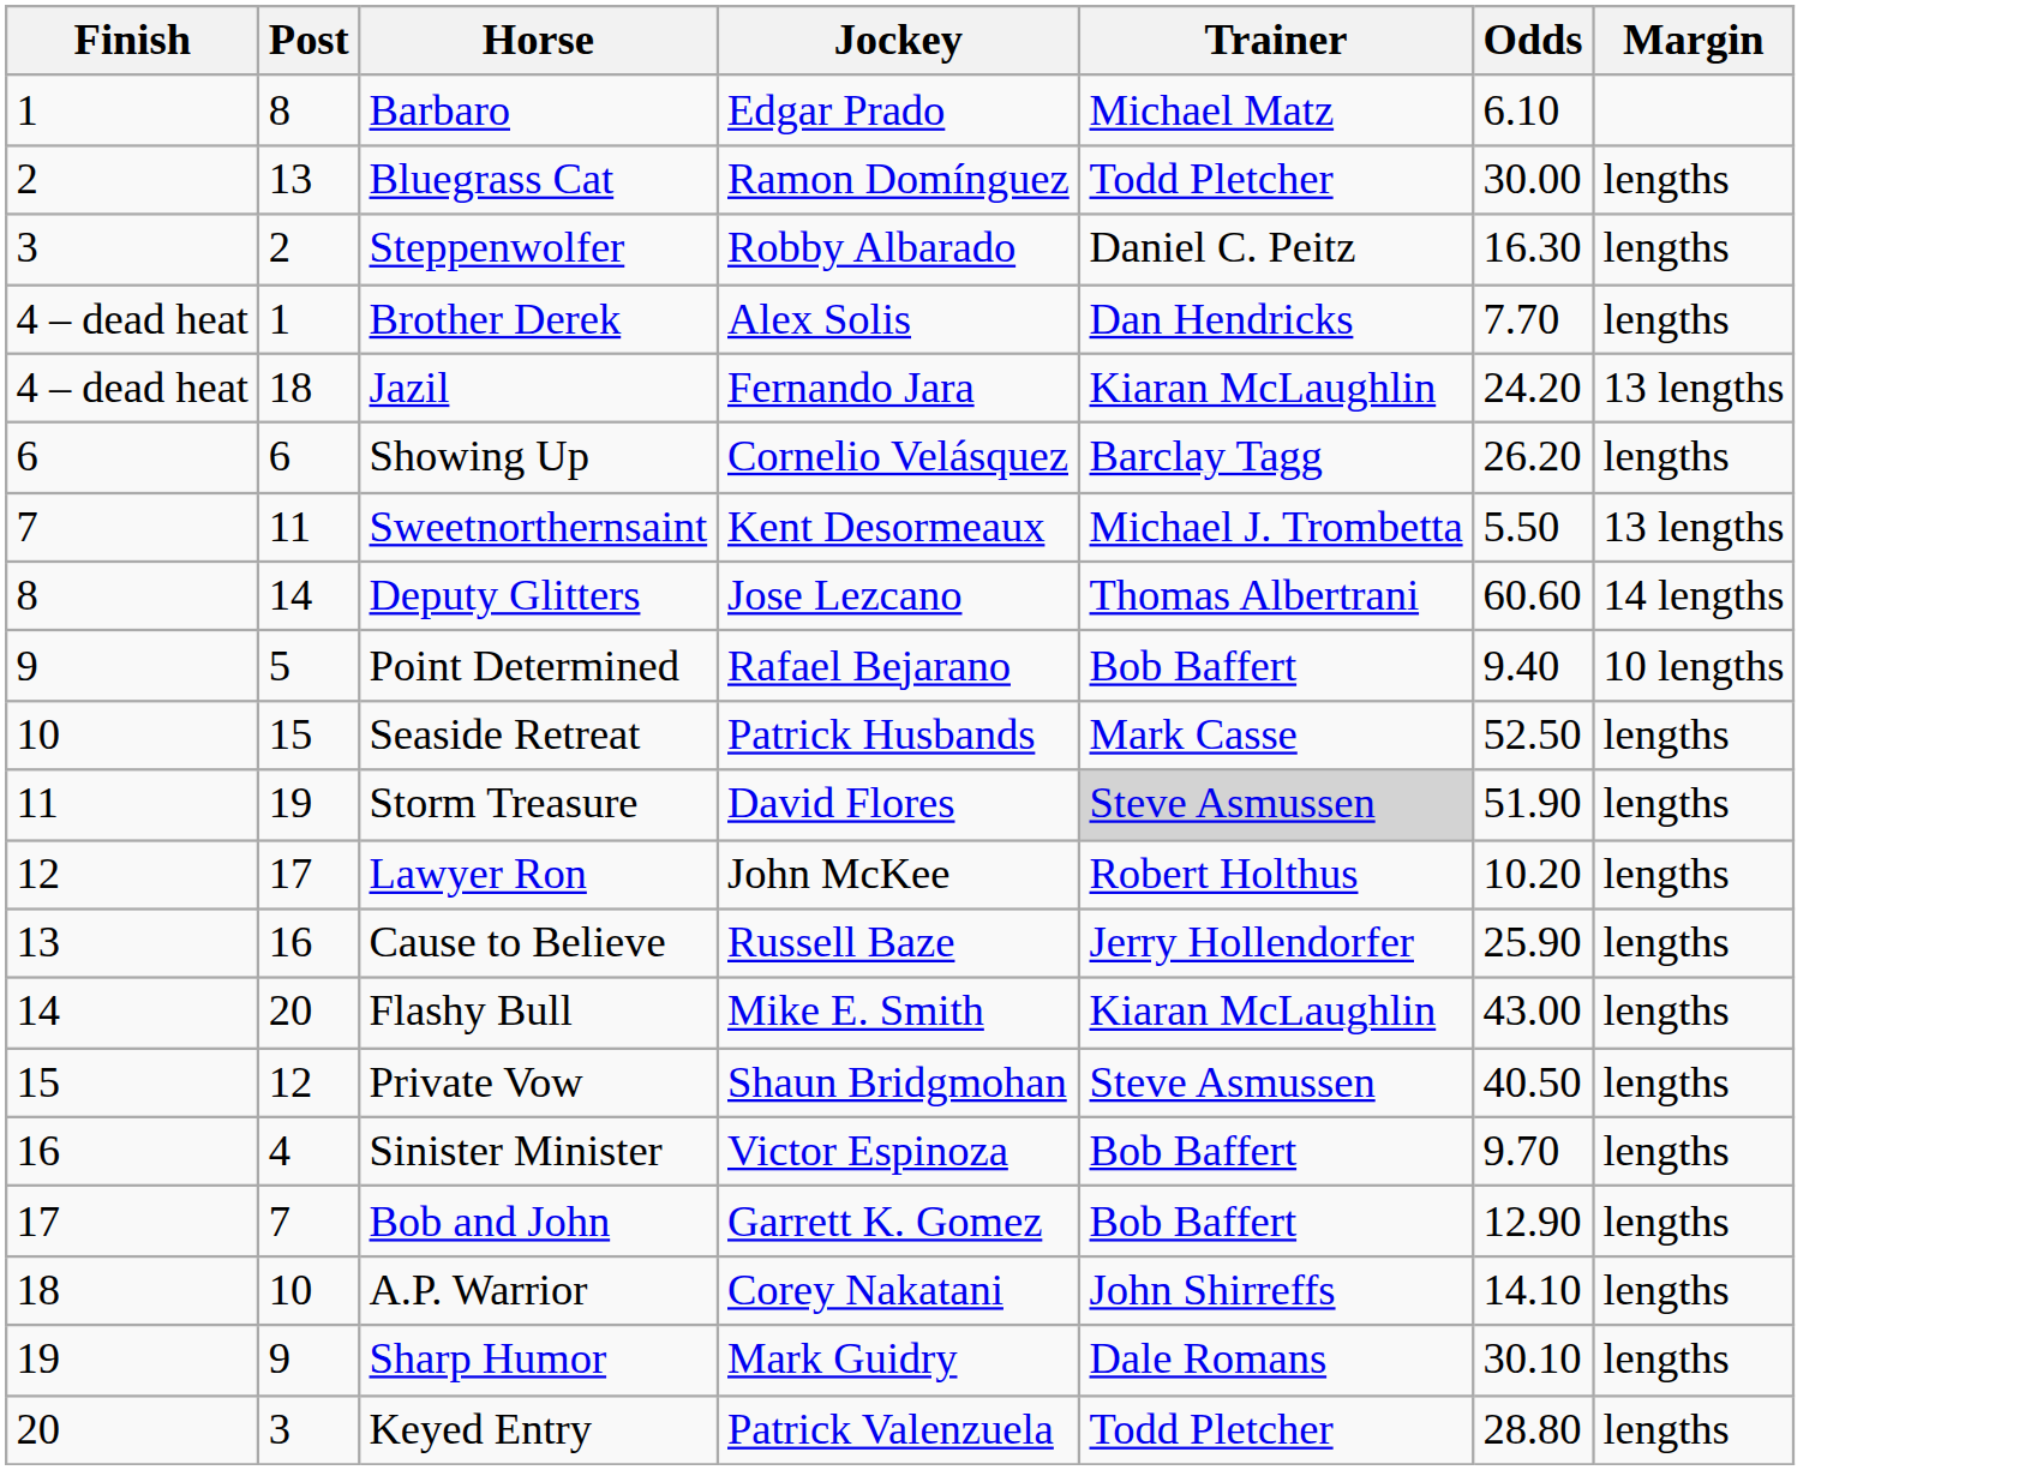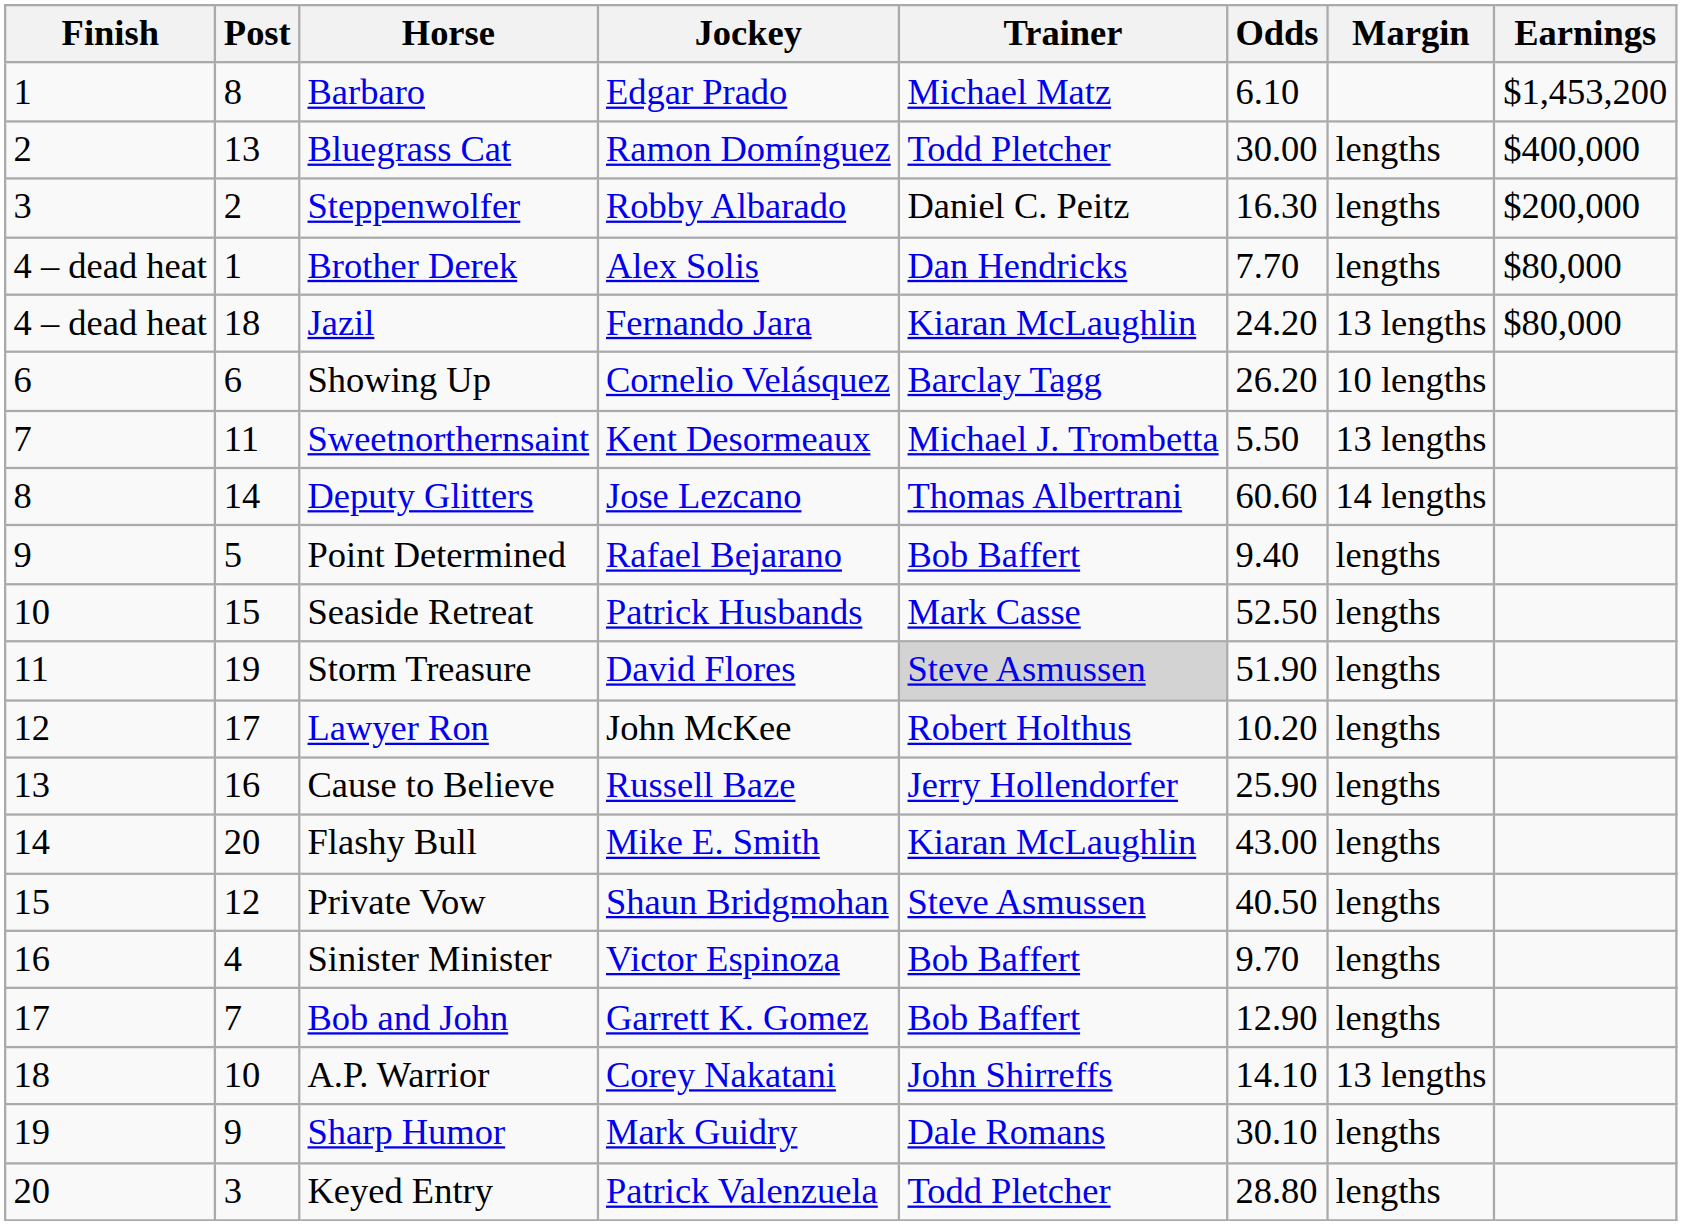+ column: Earnings | $1,453,200 | $400,000 | $200,000 | $80,000 | $80,000
Showing Up | Margin: lengths -> 10 lengths
Point Determined | Margin: 10 lengths -> lengths
A.P. Warrior | Margin: lengths -> 13 lengths
